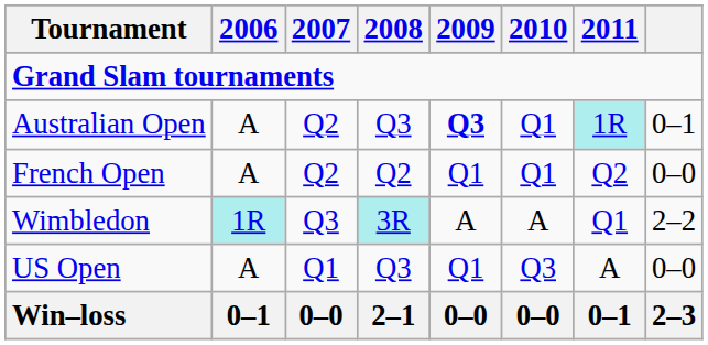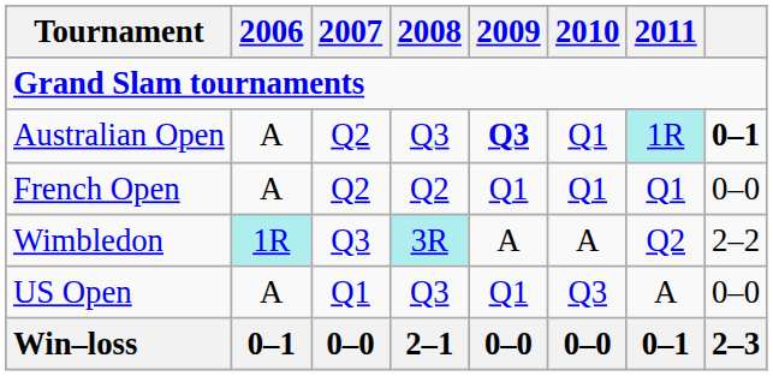Australian Open | column 8: normal -> bold
French Open | 2011: Q2 -> Q1
Wimbledon | 2011: Q1 -> Q2
